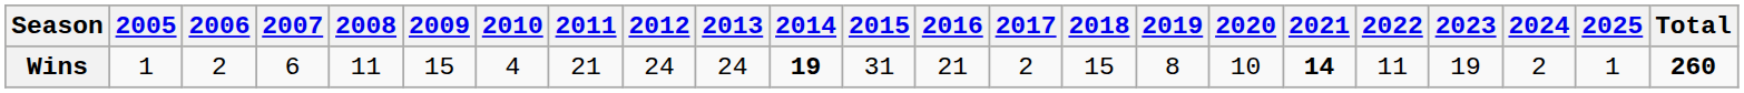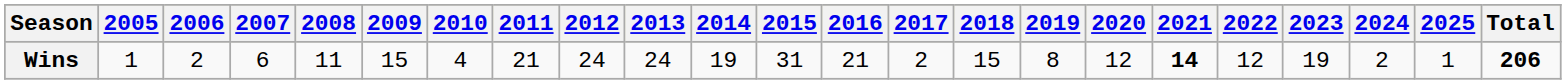Wins | 2014: bold -> normal
Wins | 2020: 10 -> 12
Wins | 2022: 11 -> 12
Wins | Total: 260 -> 206
